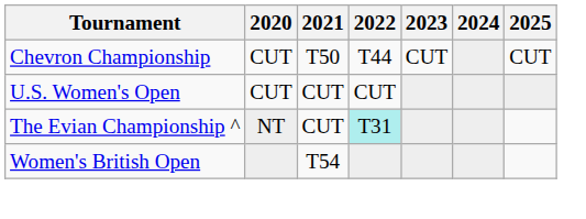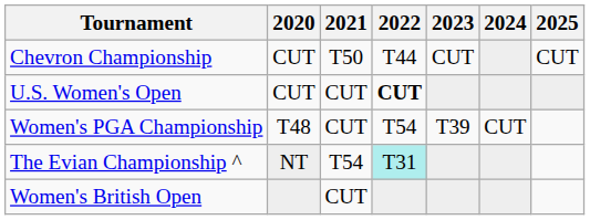U.S. Women's Open | 2022: normal -> bold
+ row: Women's PGA Championship | T48 | CUT | T54 | T39 | CUT
The Evian Championship ^ | 2021: CUT -> T54
Women's British Open | 2021: T54 -> CUT
